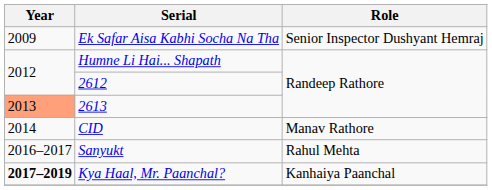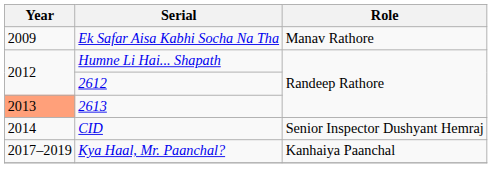Ek Safar Aisa Kabhi Socha Na Tha | Role: Senior Inspector Dushyant Hemraj -> Manav Rathore
CID | Role: Manav Rathore -> Senior Inspector Dushyant Hemraj
- row: 2016–2017 | Sanyukt | Rahul Mehta
Kya Haal, Mr. Paanchal? | Year: bold -> normal
